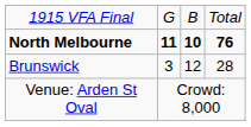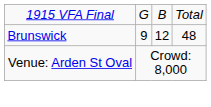- row: North Melbourne | 11 | 10 | 76
Brunswick | column 2: 3 -> 9
Brunswick | column 4: 28 -> 48
